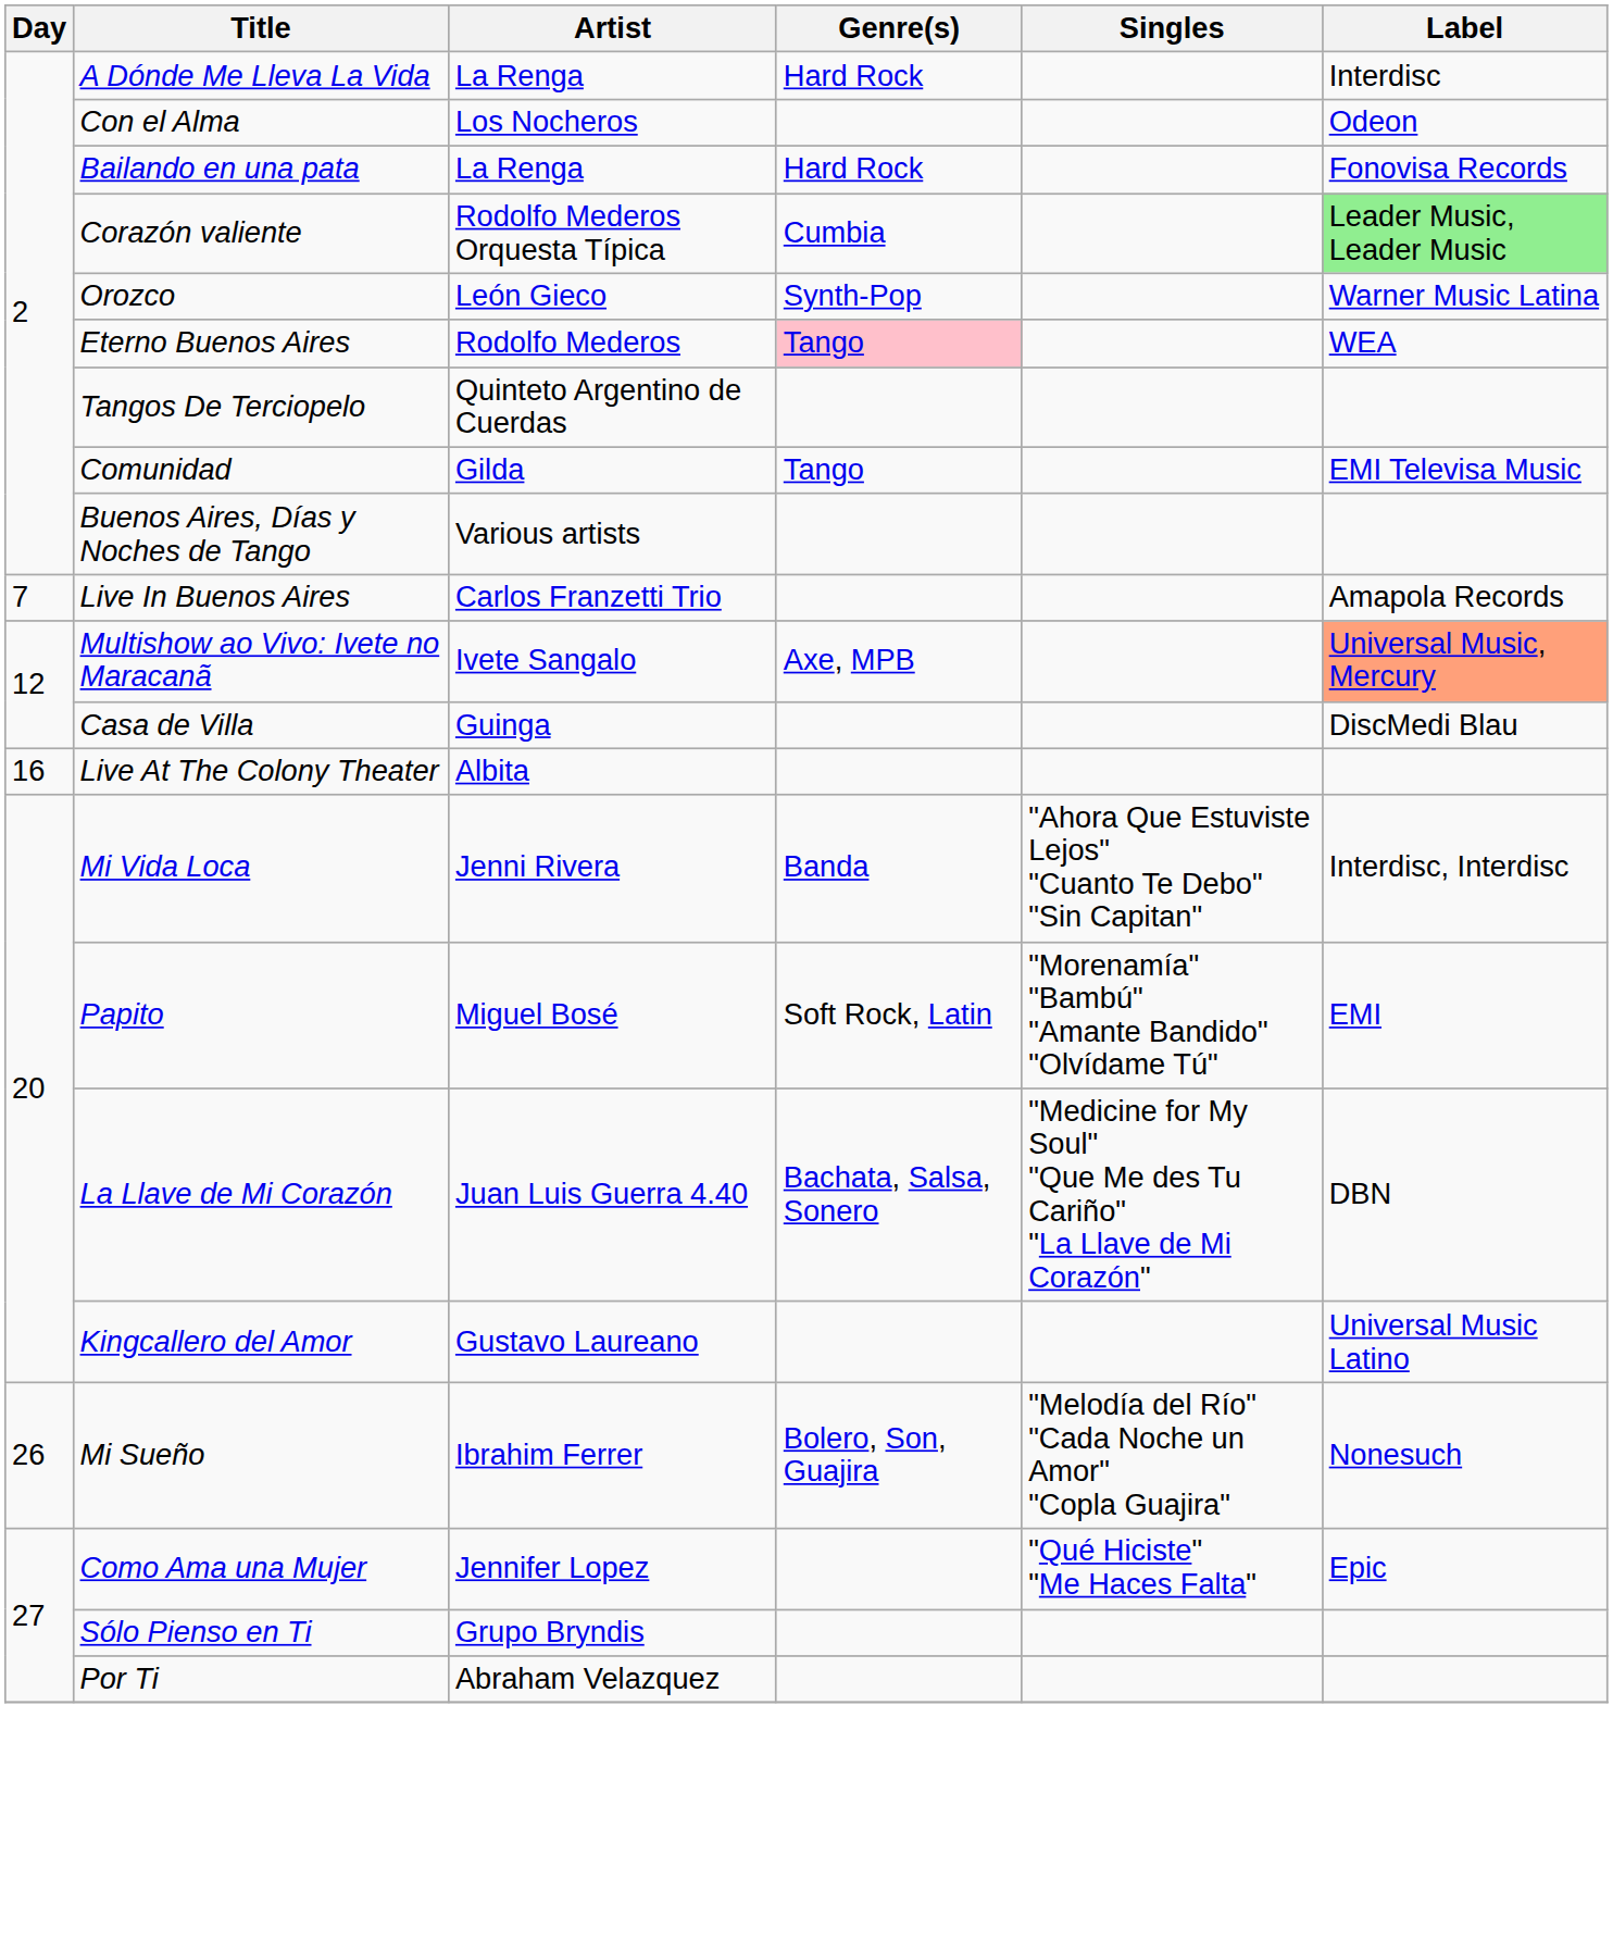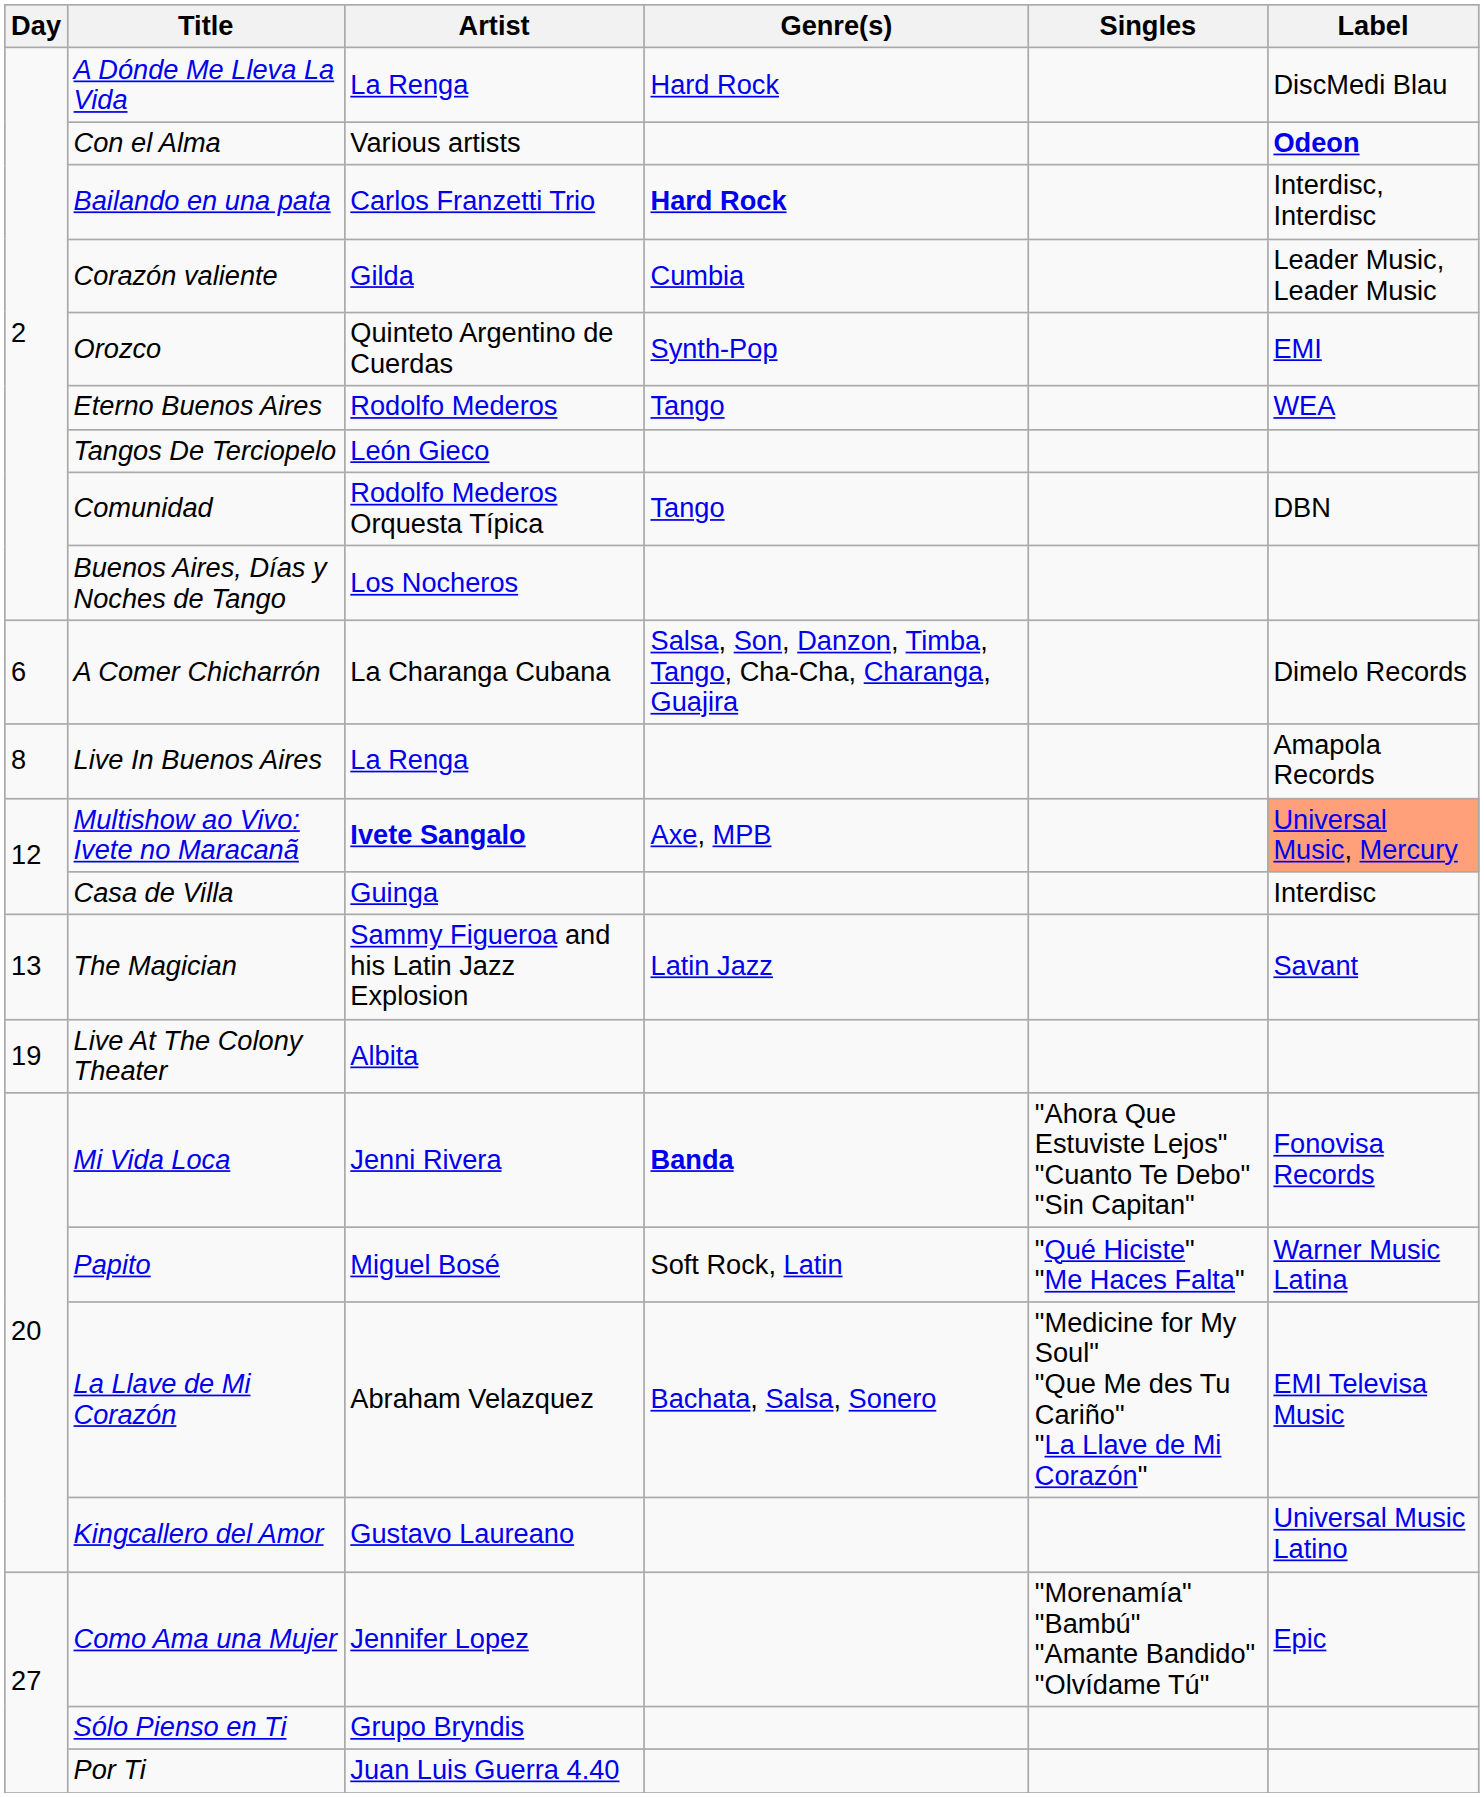A Dónde Me Lleva La Vida | Label: Interdisc -> DiscMedi Blau
Con el Alma | Artist: Los Nocheros -> Various artists
Con el Alma | Label: normal -> bold
Bailando en una pata | Artist: La Renga -> Carlos Franzetti Trio
Bailando en una pata | Genre(s): normal -> bold
Bailando en una pata | Label: Fonovisa Records -> Interdisc, Interdisc
Corazón valiente | Artist: Rodolfo Mederos Orquesta Típica -> Gilda
Corazón valiente | Label: lightgreen background -> no background
Orozco | Artist: León Gieco -> Quinteto Argentino de Cuerdas
Orozco | Label: Warner Music Latina -> EMI
Eterno Buenos Aires | Genre(s): pink background -> no background
Tangos De Terciopelo | Artist: Quinteto Argentino de Cuerdas -> León Gieco
Comunidad | Artist: Gilda -> Rodolfo Mederos Orquesta Típica
Comunidad | Label: EMI Televisa Music -> DBN
Buenos Aires, Días y Noches de Tango | Artist: Various artists -> Los Nocheros
+ row: 6 | A Comer Chicharrón | La Charanga Cubana | Salsa, Son, Danzon, Timba, Tango, Cha-Cha, Charanga, Guajira | Dimelo Records
Live In Buenos Aires | Day: 7 -> 8
Live In Buenos Aires | Artist: Carlos Franzetti Trio -> La Renga
Multishow ao Vivo: Ivete no Maracanã | Artist: normal -> bold
Casa de Villa | Label: DiscMedi Blau -> Interdisc
+ row: 13 | The Magician | Sammy Figueroa and his Latin Jazz Explosion | Latin Jazz | Savant
Live At The Colony Theater | Day: 16 -> 19
Mi Vida Loca | Genre(s): normal -> bold
Mi Vida Loca | Label: Interdisc, Interdisc -> Fonovisa Records
Papito | Singles: "Morenamía" "Bambú" "Amante Bandido" "Olvídame Tú" -> "Qué Hiciste" "Me Haces Falta"
Papito | Label: EMI -> Warner Music Latina
La Llave de Mi Corazón | Artist: Juan Luis Guerra 4.40 -> Abraham Velazquez
La Llave de Mi Corazón | Label: DBN -> EMI Televisa Music
- row: 26 | Mi Sueño | Ibrahim Ferrer | Bolero, Son, Guajira | "Melodía del Río" "Cada Noche un Amor" "Copla Guajira" | Nonesuch
Como Ama una Mujer | Singles: "Qué Hiciste" "Me Haces Falta" -> "Morenamía" "Bambú" "Amante Bandido" "Olvídame Tú"
Por Ti | Artist: Abraham Velazquez -> Juan Luis Guerra 4.40
